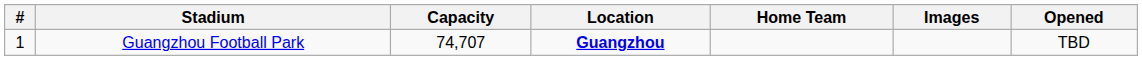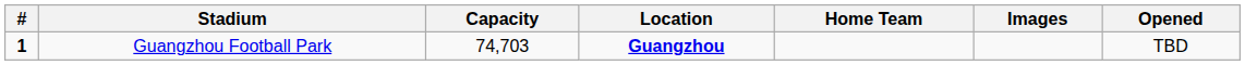Guangzhou Football Park | #: normal -> bold
Guangzhou Football Park | Capacity: 74,707 -> 74,703
